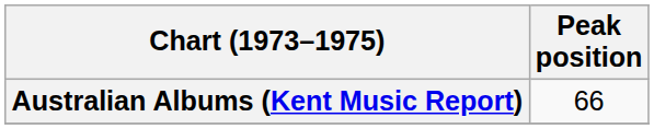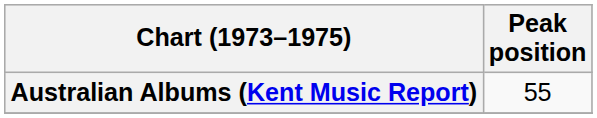Australian Albums (Kent Music Report) | Peak position: 66 -> 55
